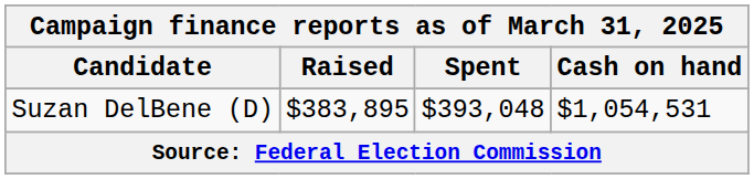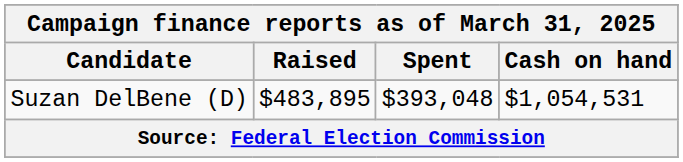Suzan DelBene (D) | Raised: $383,895 -> $483,895
